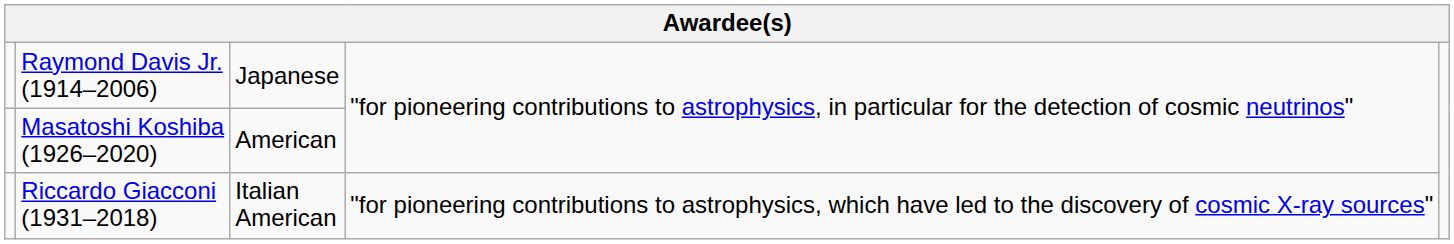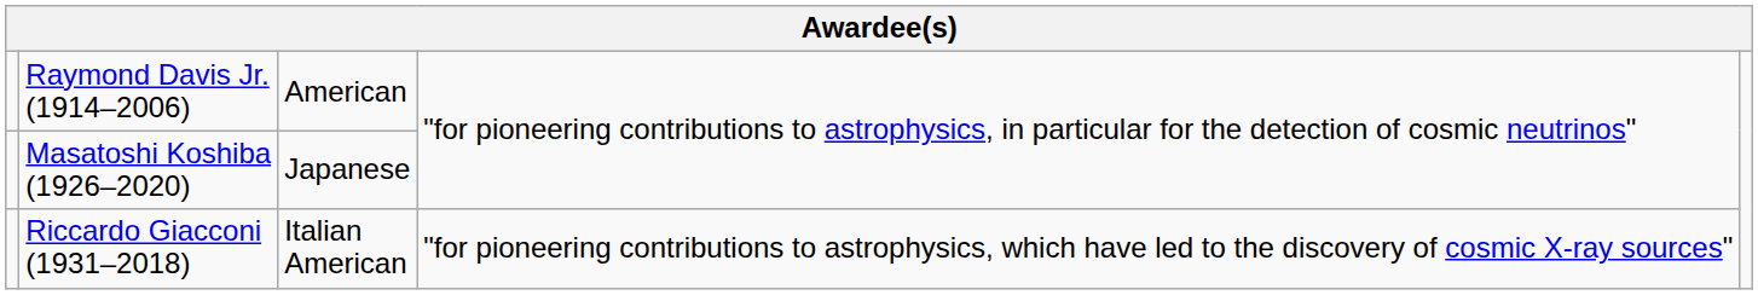Raymond Davis Jr. (1914–2006) | column 3: Japanese -> American
Masatoshi Koshiba (1926–2020) | column 3: American -> Japanese
